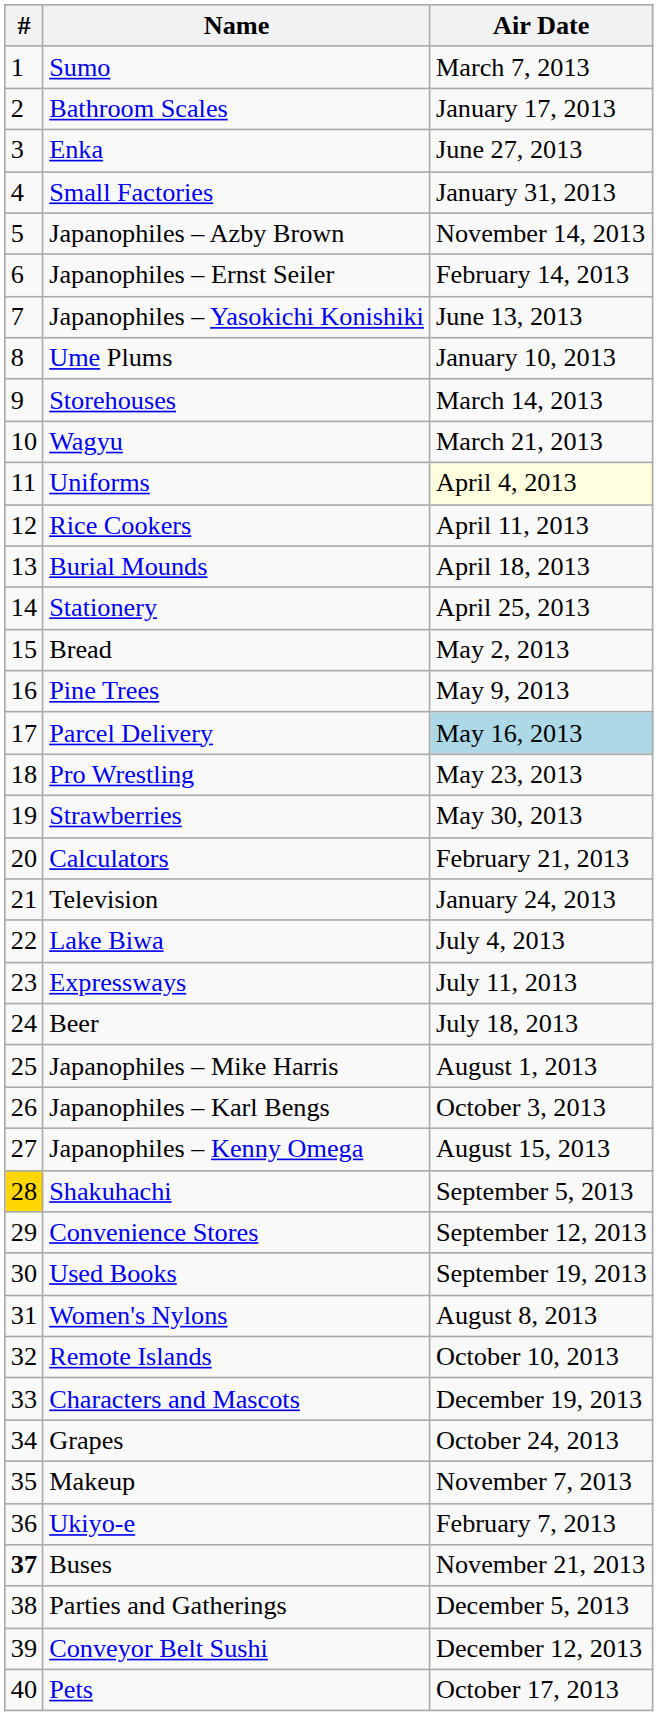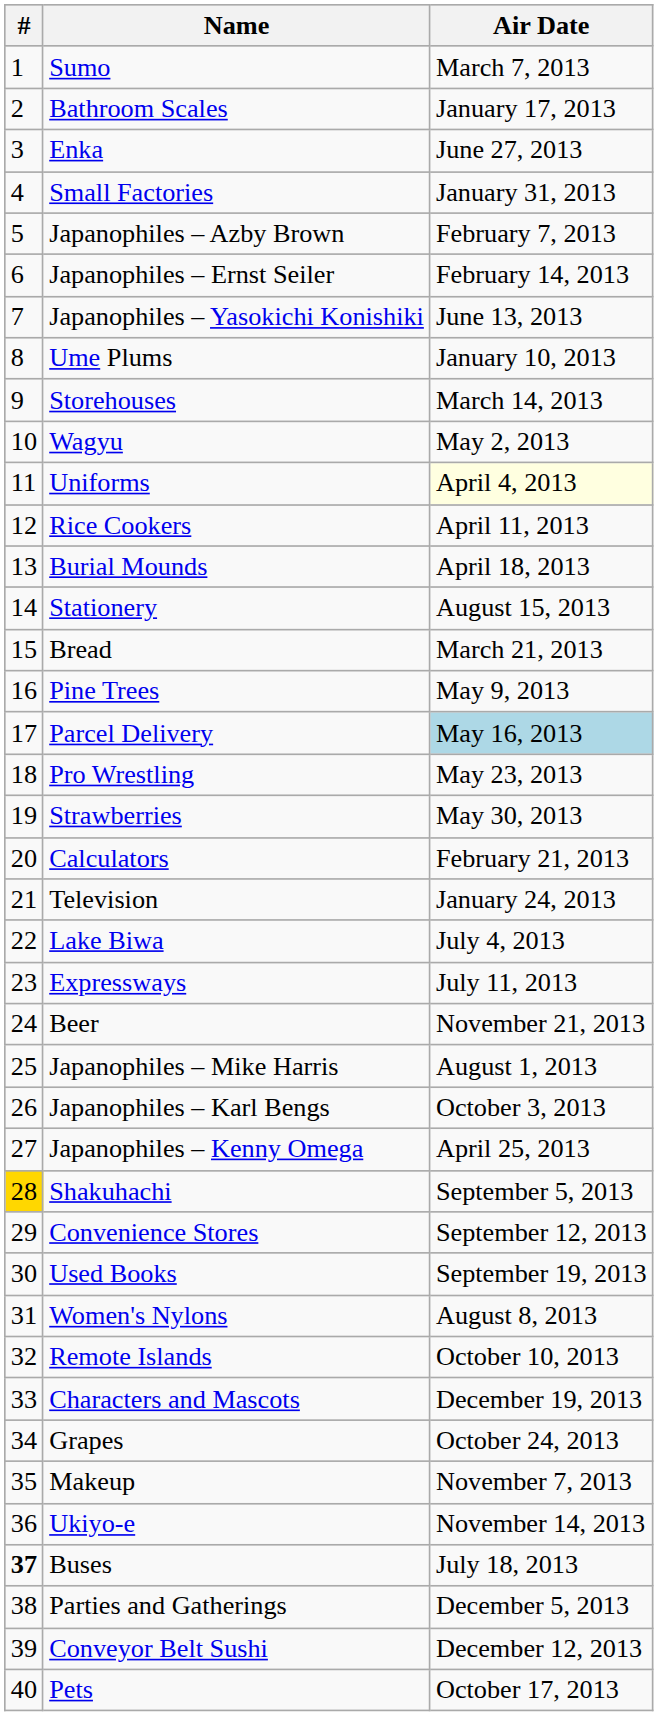Japanophiles – Azby Brown | Air Date: November 14, 2013 -> February 7, 2013
Wagyu | Air Date: March 21, 2013 -> May 2, 2013
Stationery | Air Date: April 25, 2013 -> August 15, 2013
Bread | Air Date: May 2, 2013 -> March 21, 2013
Beer | Air Date: July 18, 2013 -> November 21, 2013
Japanophiles – Kenny Omega | Air Date: August 15, 2013 -> April 25, 2013
Ukiyo-e | Air Date: February 7, 2013 -> November 14, 2013
Buses | Air Date: November 21, 2013 -> July 18, 2013
